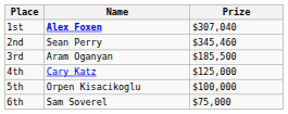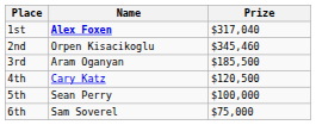1st | Prize: $307,040 -> $317,040
2nd | Name: Sean Perry -> Orpen Kisacikoglu
4th | Prize: $125,000 -> $120,500
5th | Name: Orpen Kisacikoglu -> Sean Perry
